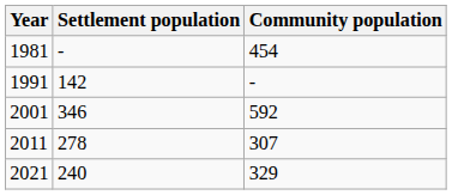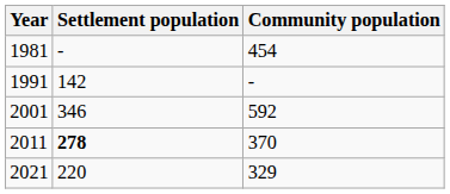2011 | Settlement population: normal -> bold
2011 | Community population: 307 -> 370
2021 | Settlement population: 240 -> 220
